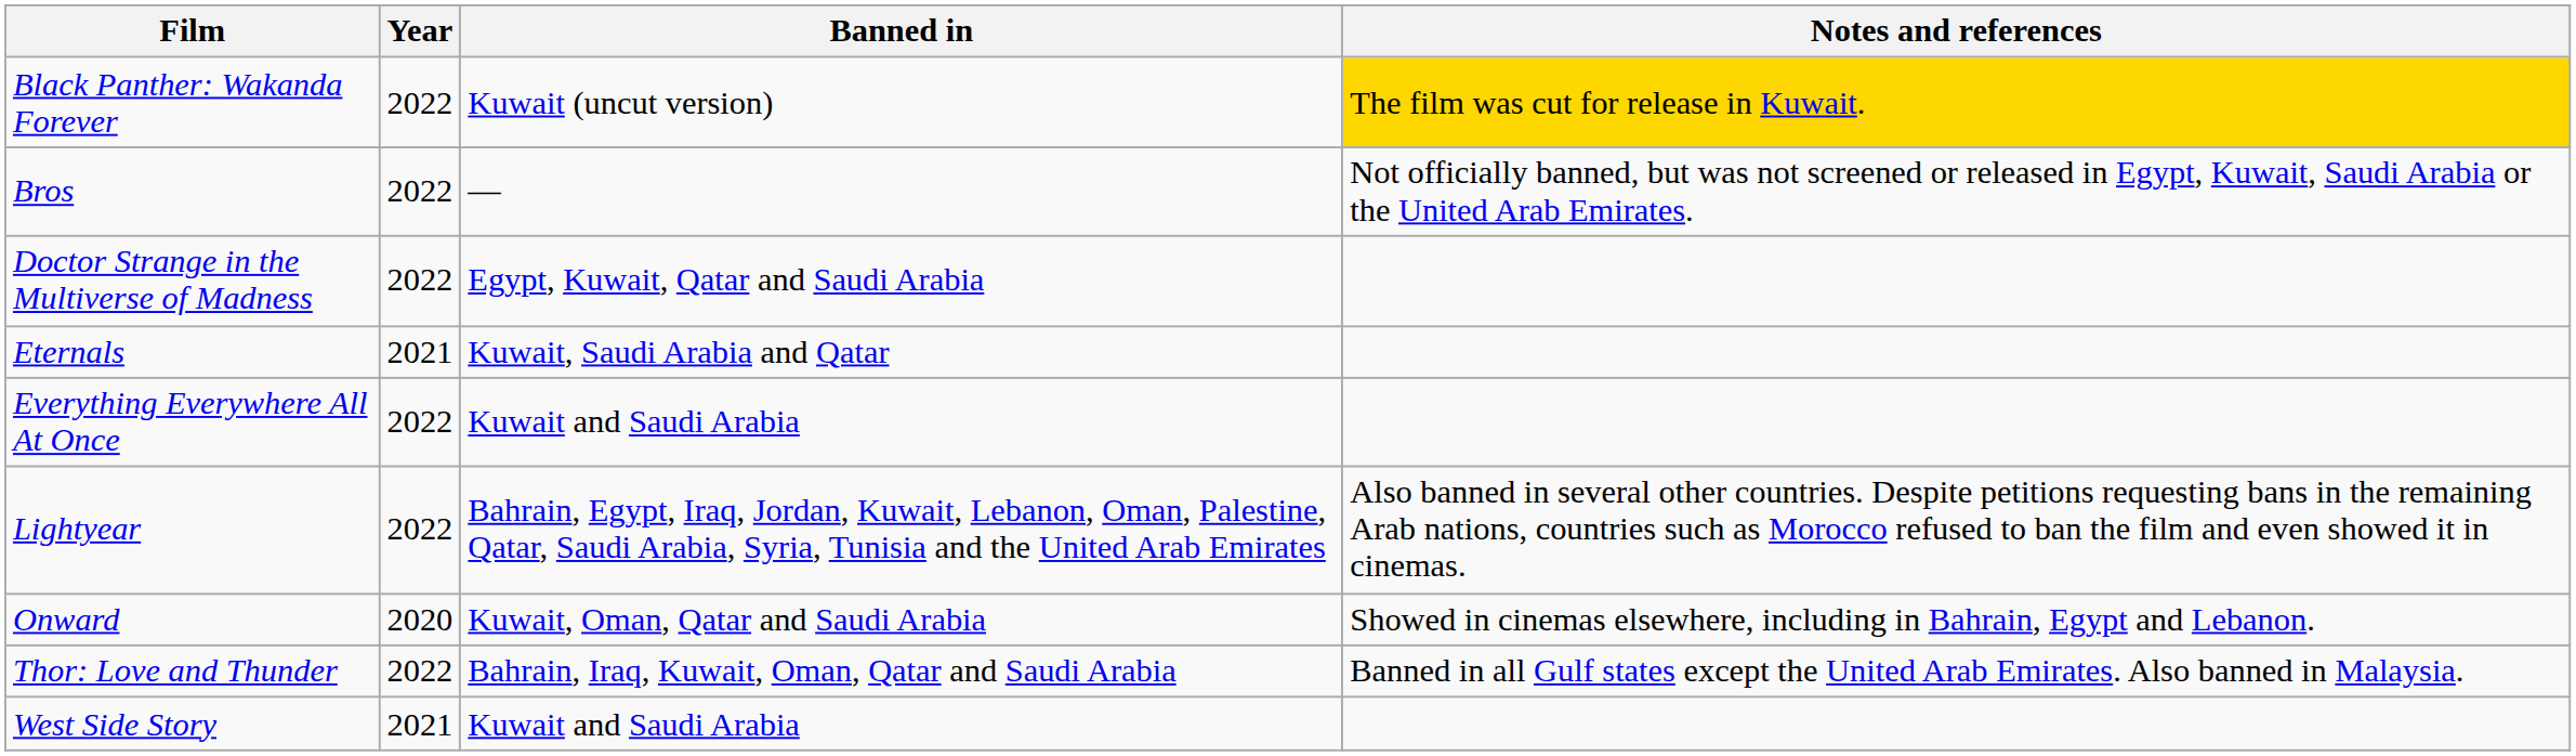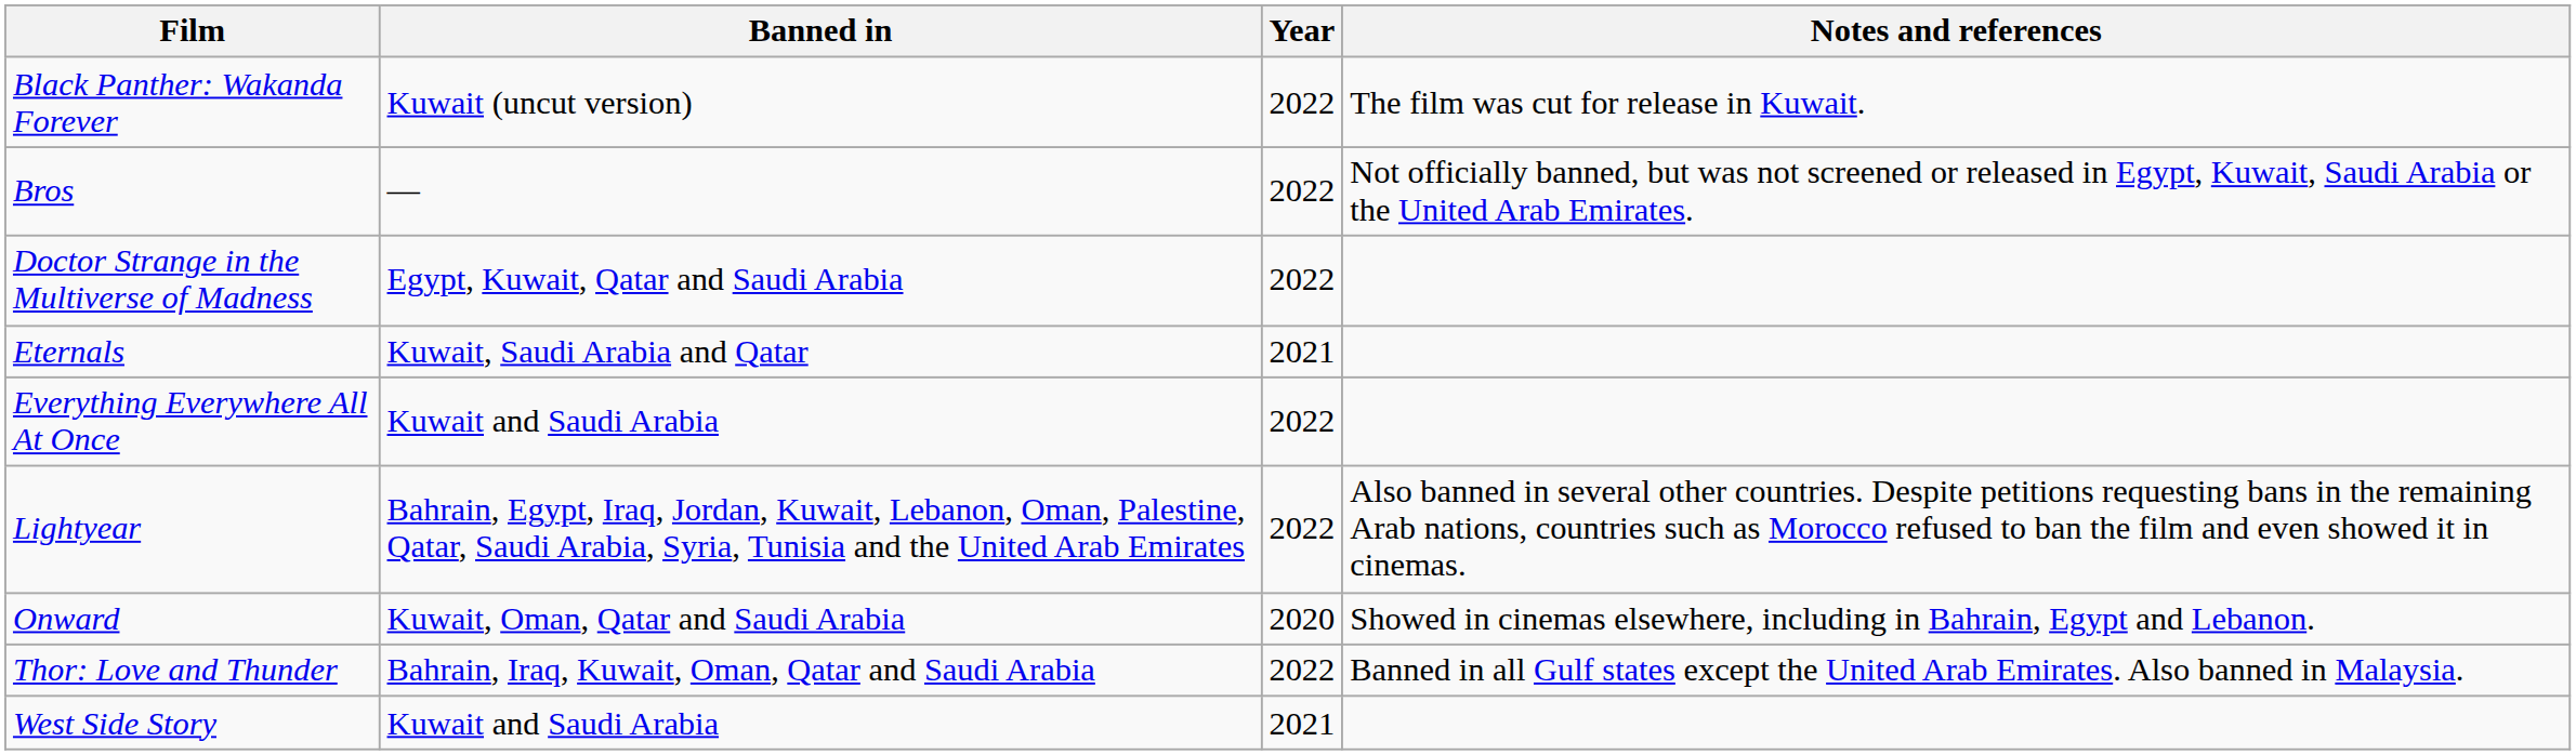columns swapped: Year <-> Banned in
Black Panther: Wakanda Forever | Notes and references: gold background -> no background
